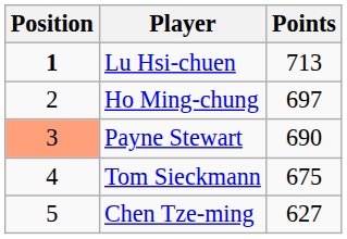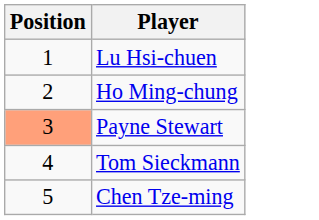- column: Points | 713 | 697 | 690 | 675 | 627
Lu Hsi-chuen | Position: bold -> normal
